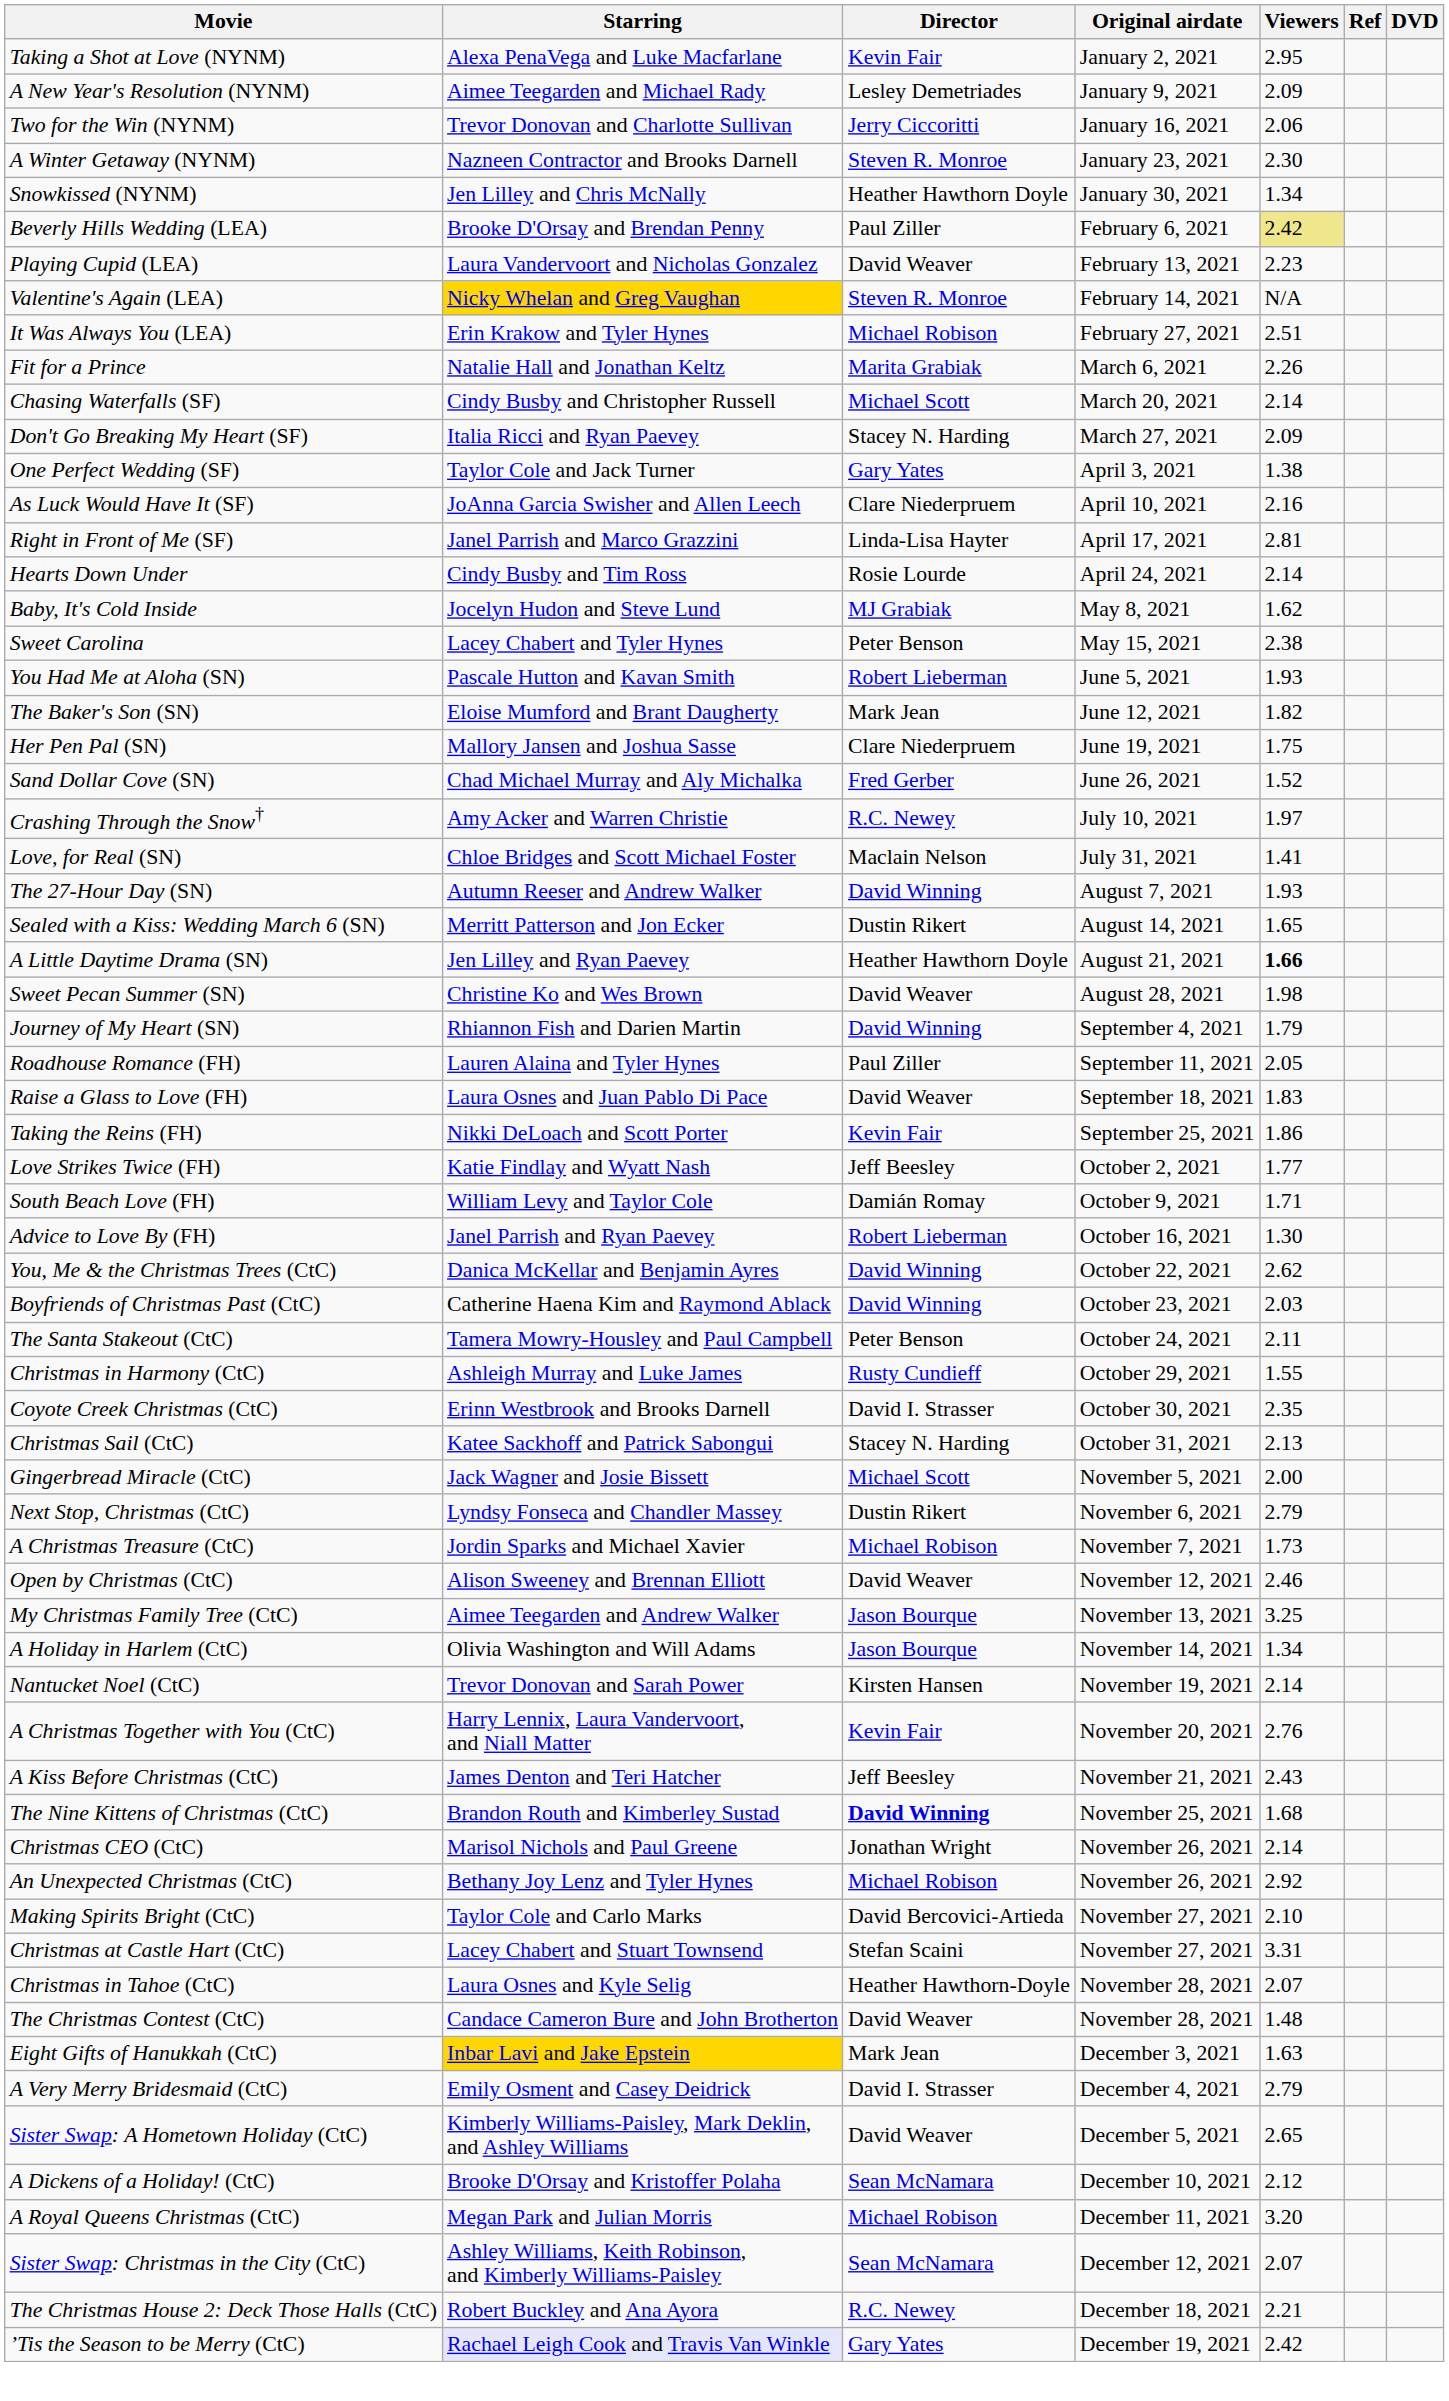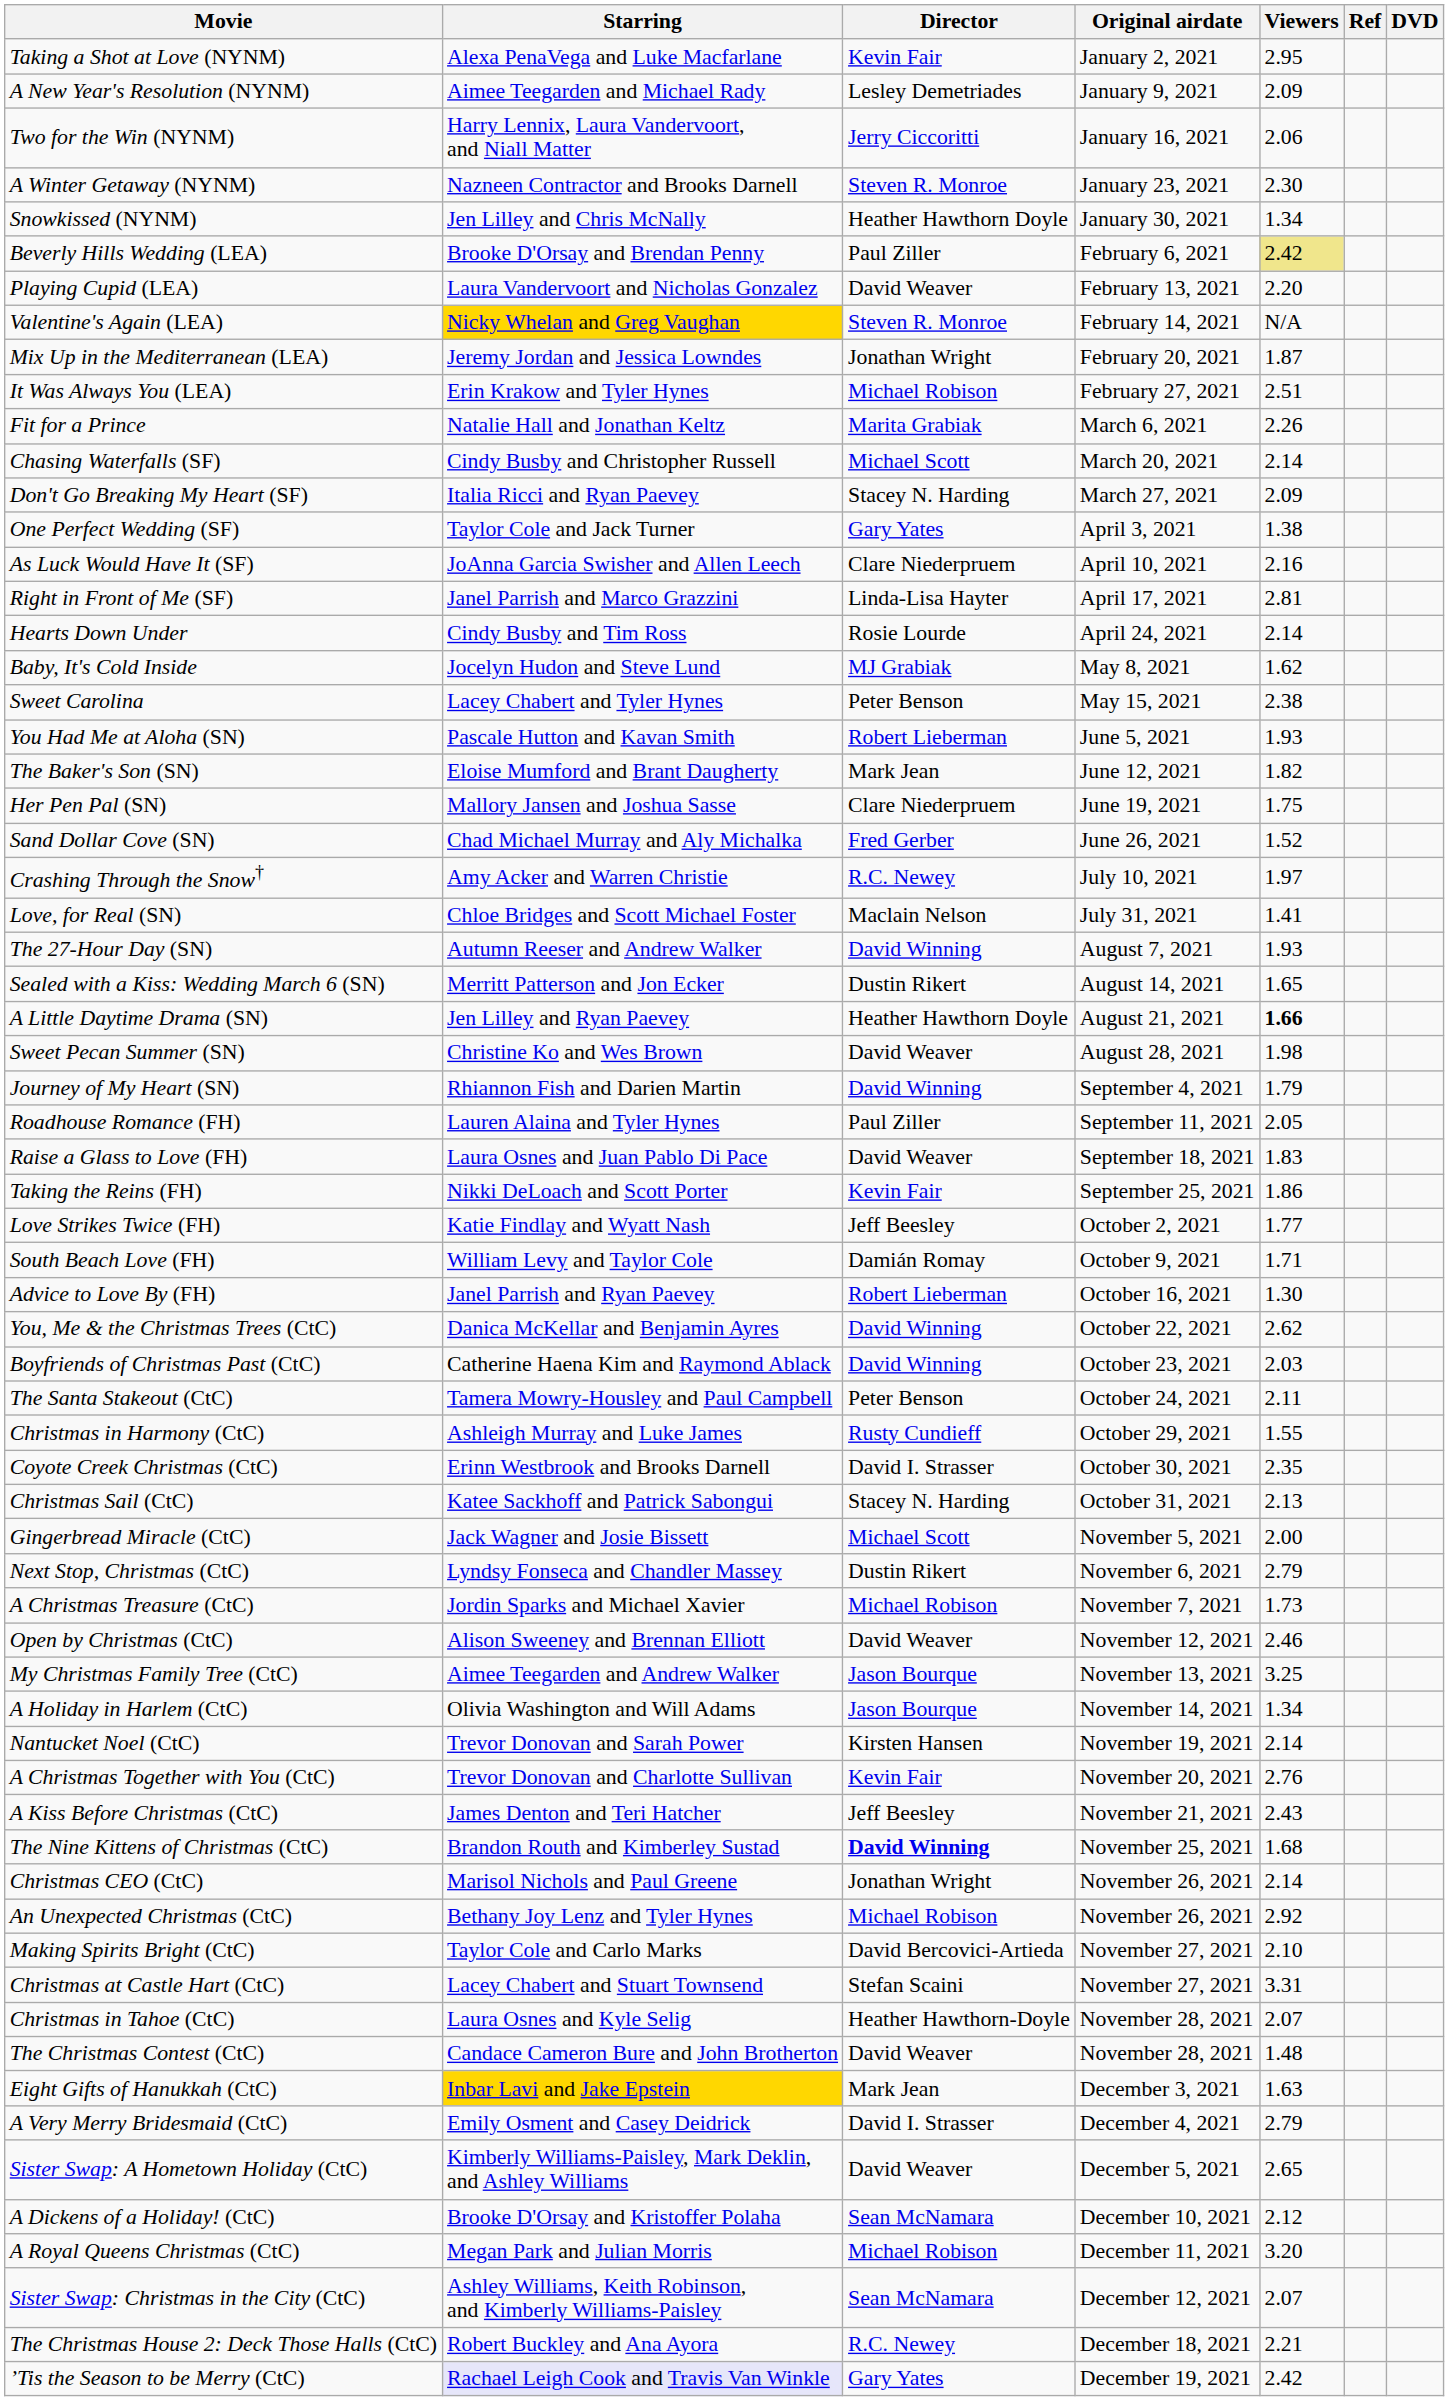Two for the Win (NYNM) | Starring: Trevor Donovan and Charlotte Sullivan -> Harry Lennix, Laura Vandervoort, and Niall Matter
Playing Cupid (LEA) | Viewers: 2.23 -> 2.20
+ row: Mix Up in the Mediterranean (LEA) | Jeremy Jordan and Jessica Lowndes | Jonathan Wright | February 20, 2021 | 1.87
A Christmas Together with You (CtC) | Starring: Harry Lennix, Laura Vandervoort, and Niall Matter -> Trevor Donovan and Charlotte Sullivan
